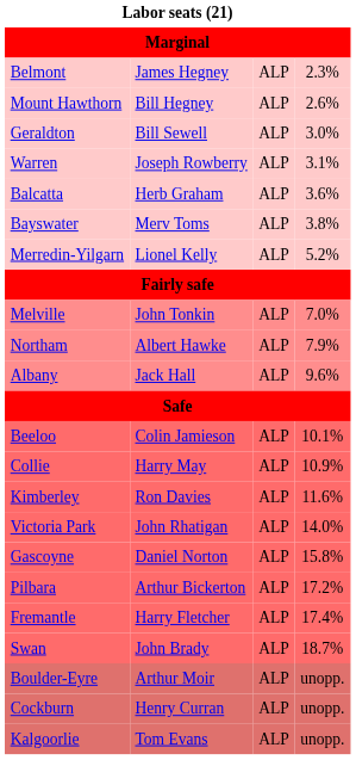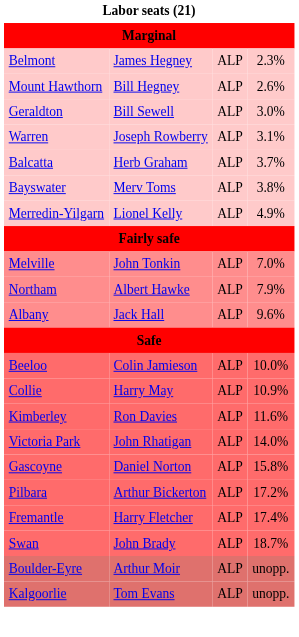Balcatta | column 4: 3.6% -> 3.7%
Merredin-Yilgarn | column 4: 5.2% -> 4.9%
Beeloo | column 4: 10.1% -> 10.0%
- row: Cockburn | Henry Curran | ALP | unopp.
